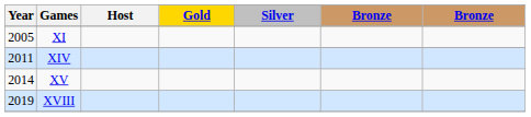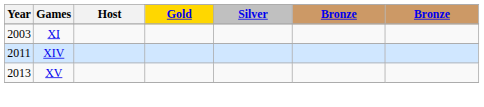XI | Year: 2005 -> 2003
XV | Year: 2014 -> 2013
- row: 2019 | XVIII
